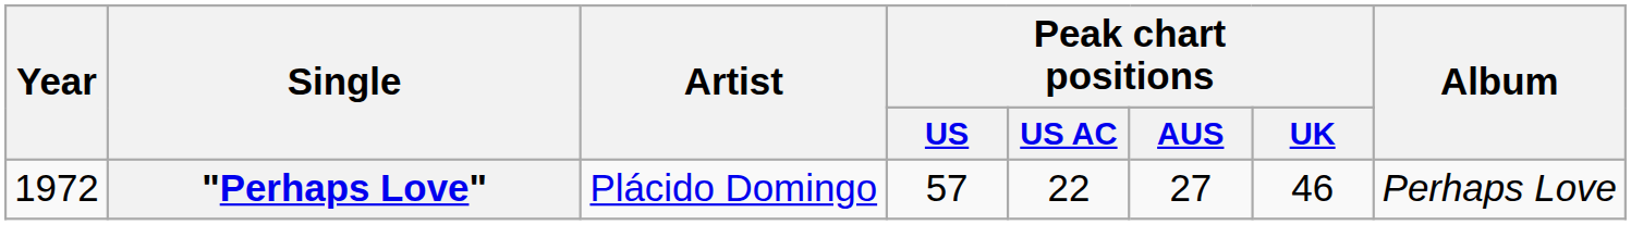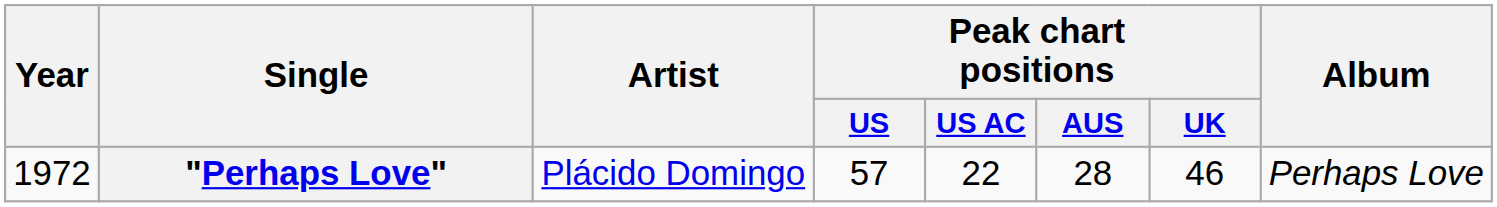"Perhaps Love" | Peak chart positions / AUS: 27 -> 28
